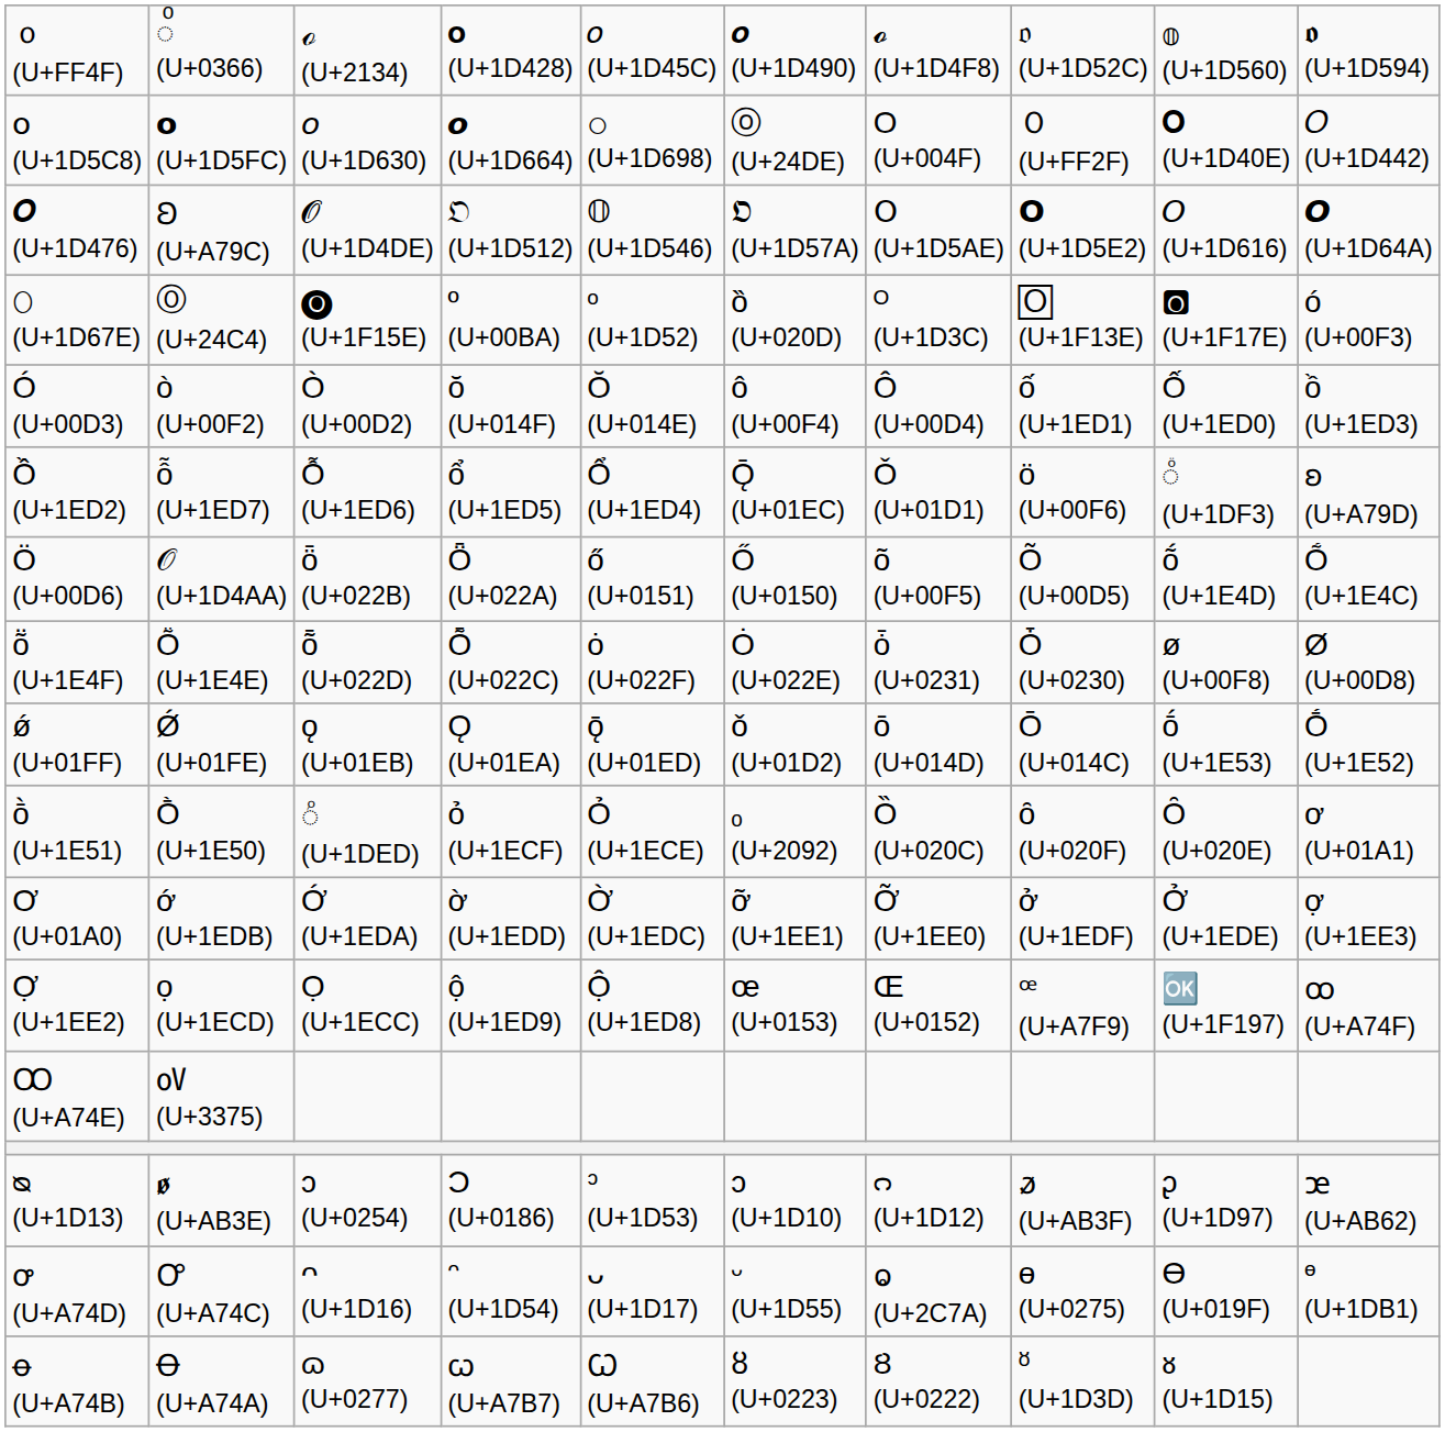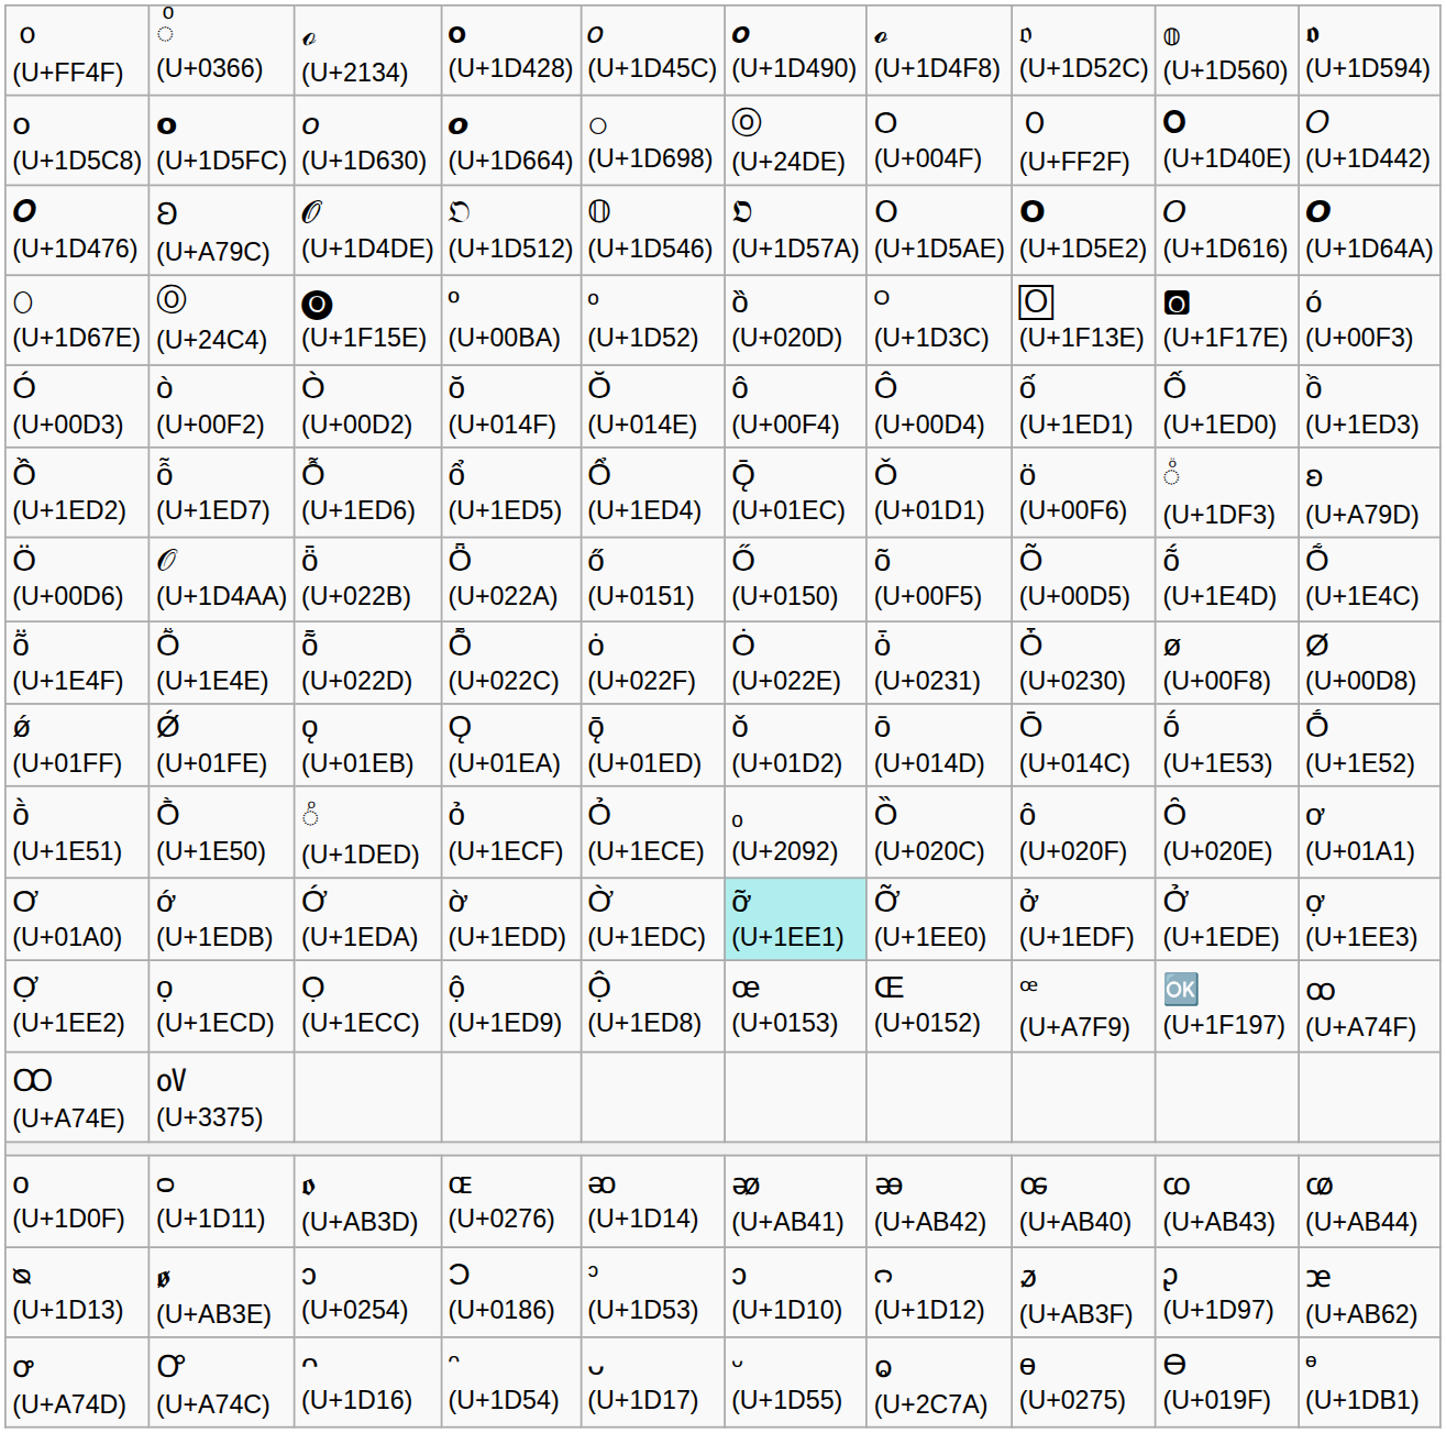Ơ (U+01A0) | column 6: no background -> paleturquoise background
+ row: ᴏ (U+1D0F) | ᴑ (U+1D11) | ꬽ (U+AB3D) | ɶ (U+0276) | ᴔ (U+1D14) | ꭁ (U+AB41) | ꭂ (U+AB42) | ꭀ (U+AB40) | ꭃ (U+AB43) | ꭄ (U+AB44)
- row: ꝋ (U+A74B) | Ꝋ (U+A74A) | ɷ (U+0277) | ꞷ (U+A7B7) | Ꞷ (U+A7B6) | ȣ (U+0223) | Ȣ (U+0222) | ᴽ (U+1D3D) | ᴕ (U+1D15)
